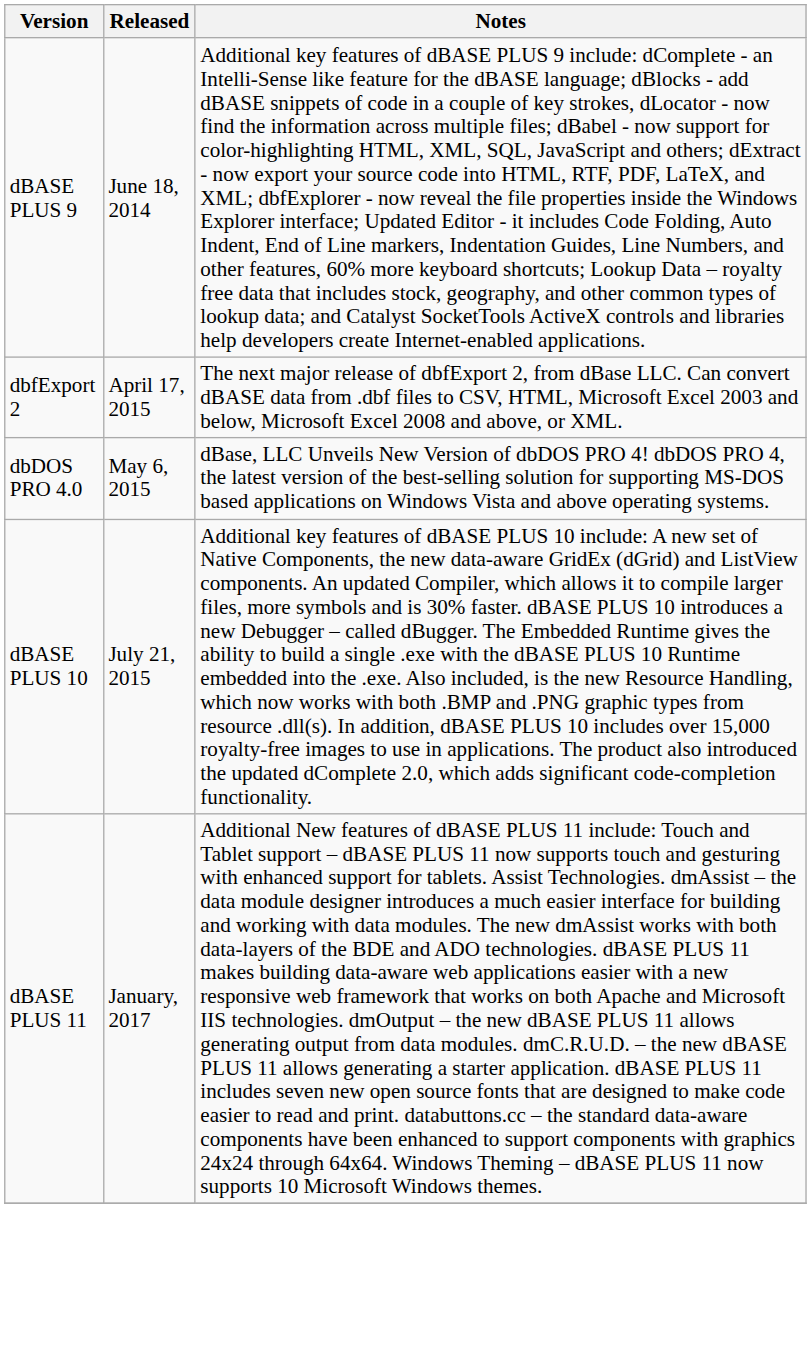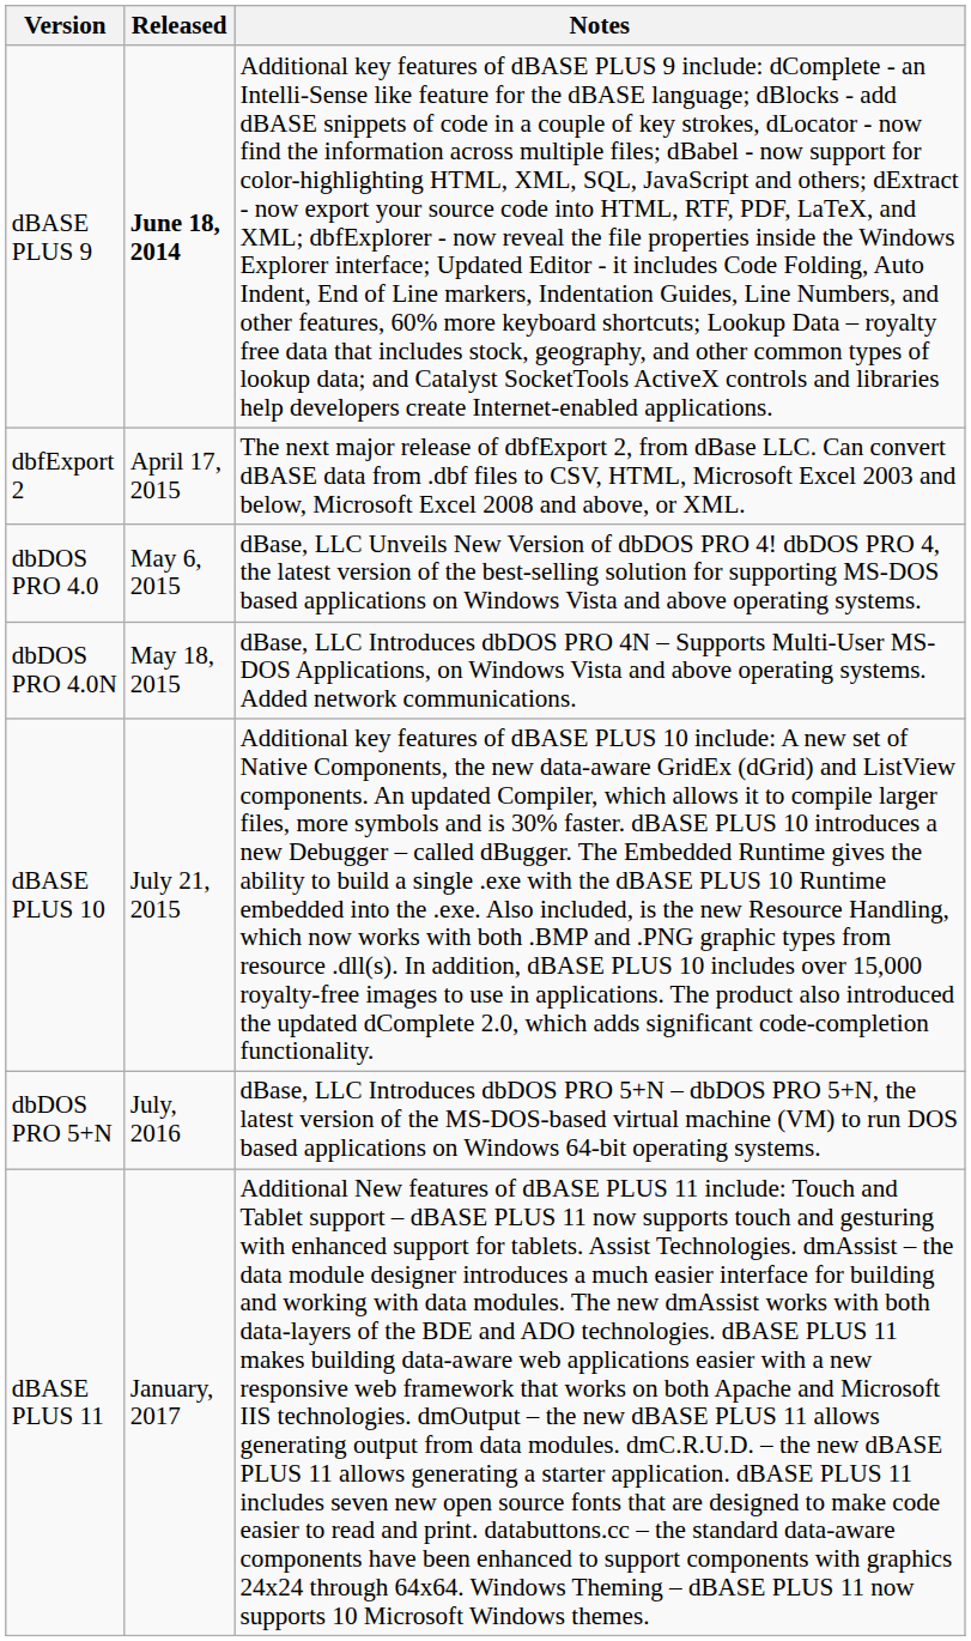dBASE PLUS 9 | Released: normal -> bold
+ row: dbDOS PRO 4.0N | May 18, 2015 | dBase, LLC Introduces dbDOS PRO 4N – Supports Multi-User MS-DOS Applications, on Windows Vista and above operating systems. Added network communications.
+ row: dbDOS PRO 5+N | July, 2016 | dBase, LLC Introduces dbDOS PRO 5+N – dbDOS PRO 5+N, the latest version of the MS-DOS-based virtual machine (VM) to run DOS based applications on Windows 64-bit operating systems.
